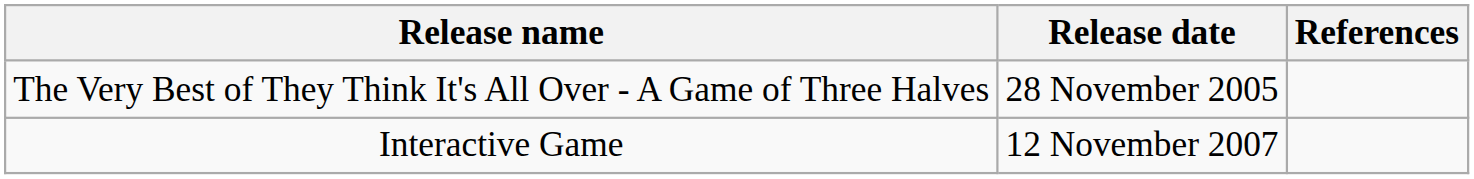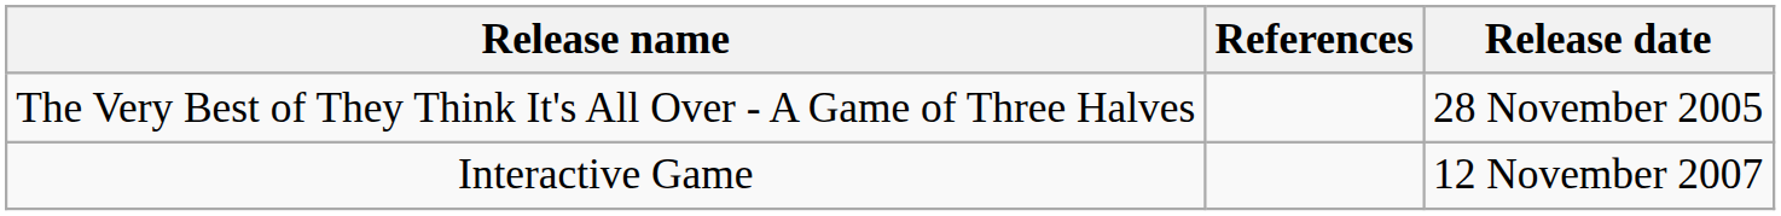columns swapped: Release date <-> References
